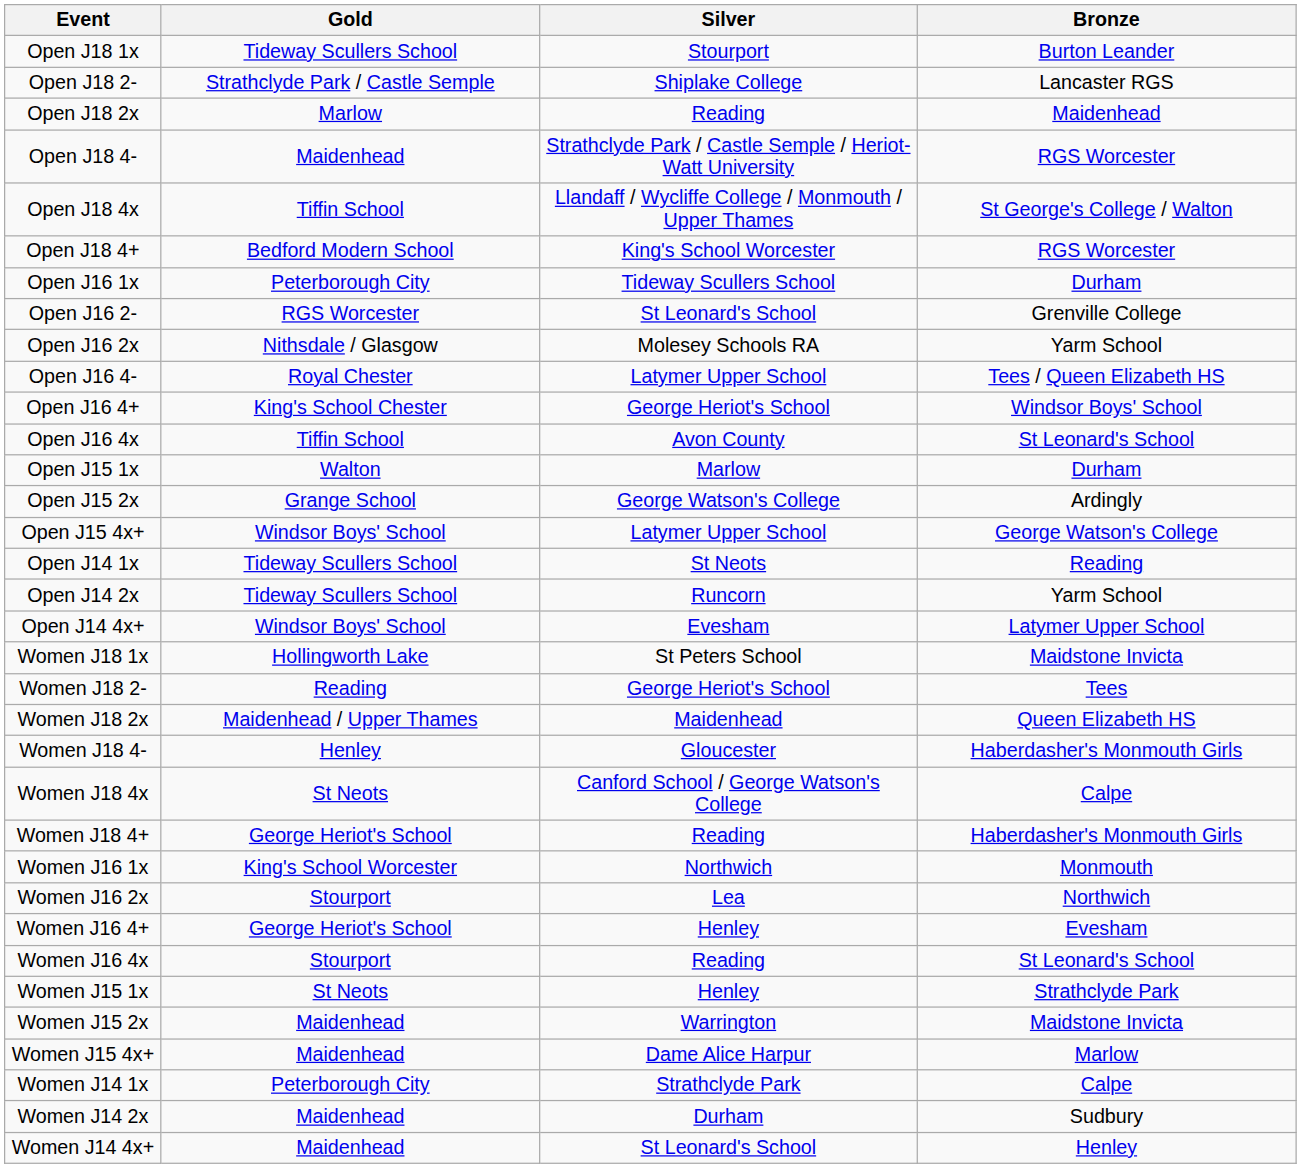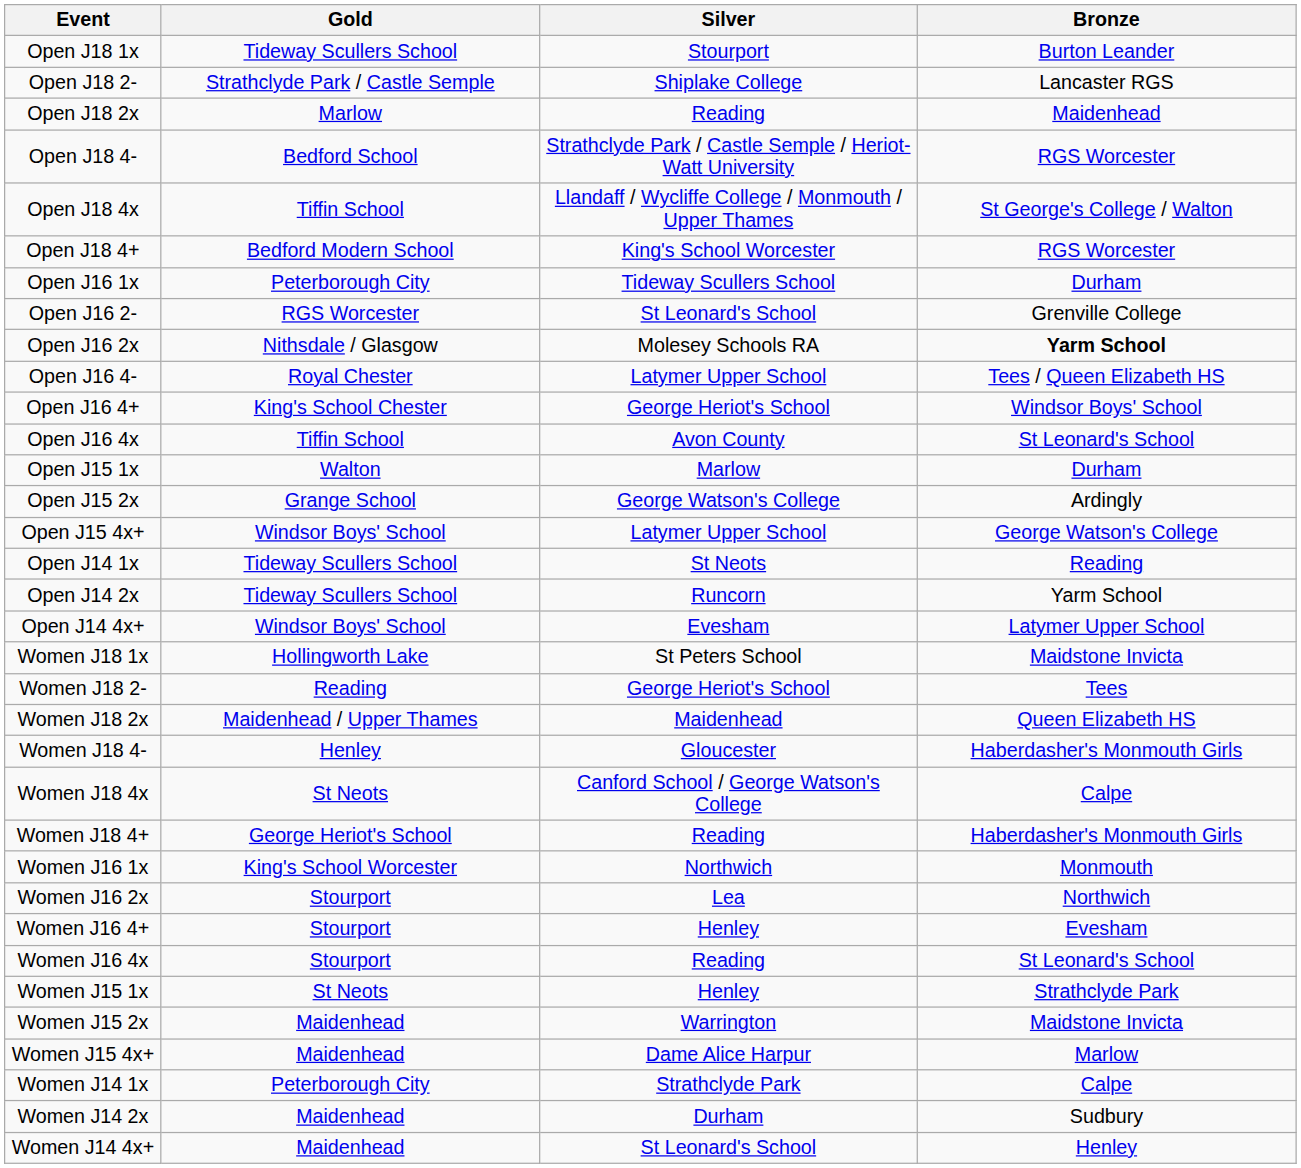Open J18 4- | Gold: Maidenhead -> Bedford School
Open J16 2x | Bronze: normal -> bold
Women J16 4+ | Gold: George Heriot's School -> Stourport
